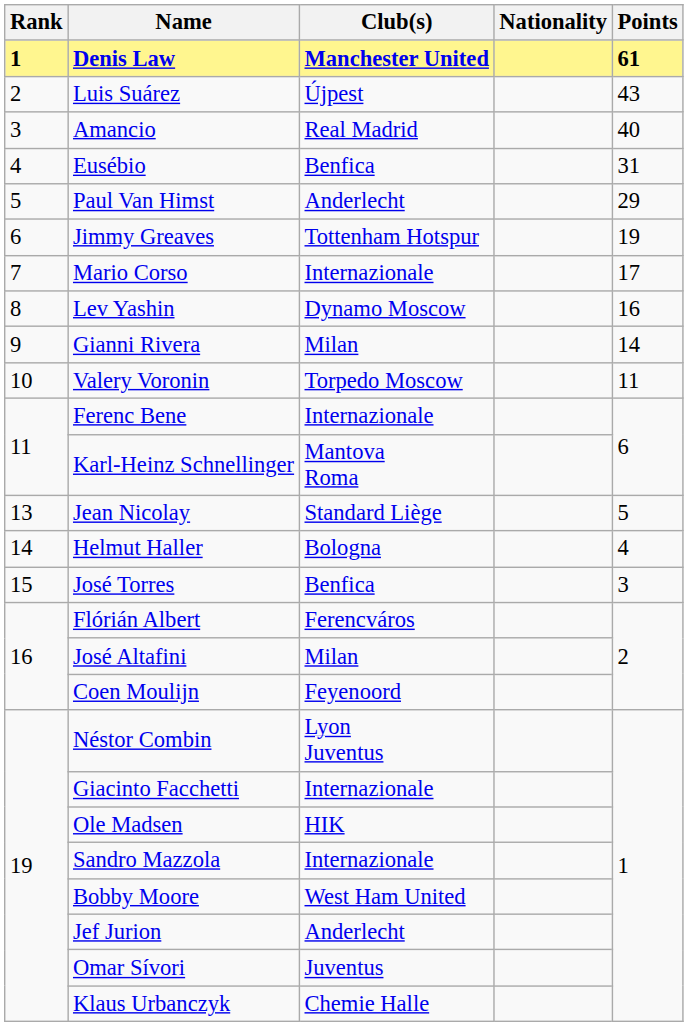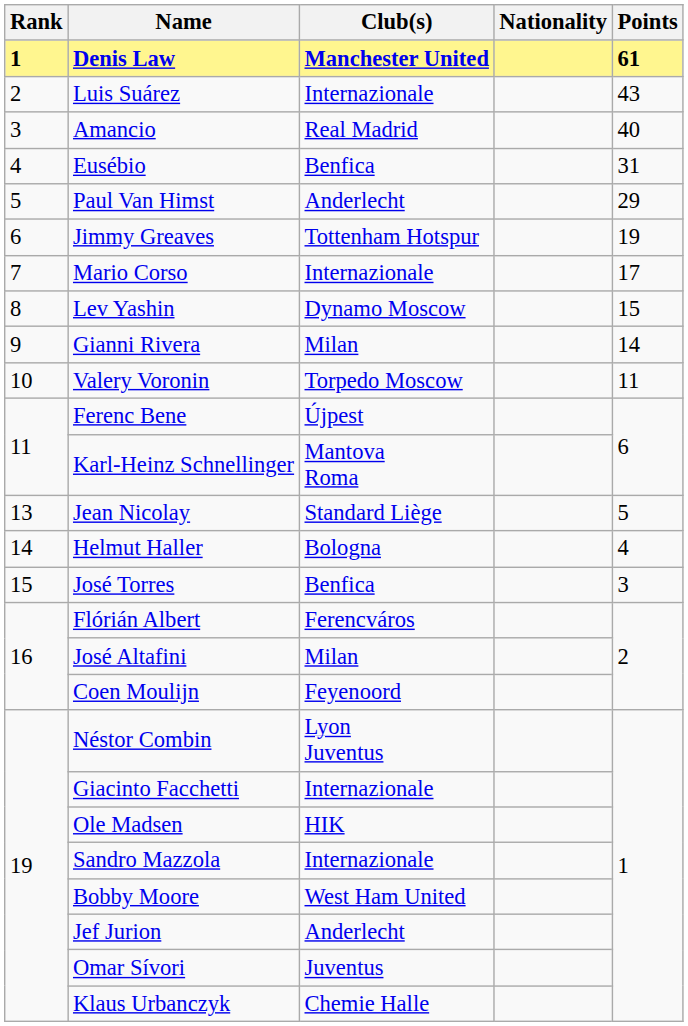Luis Suárez | Club(s): Újpest -> Internazionale
Lev Yashin | Points: 16 -> 15
Ferenc Bene | Club(s): Internazionale -> Újpest
